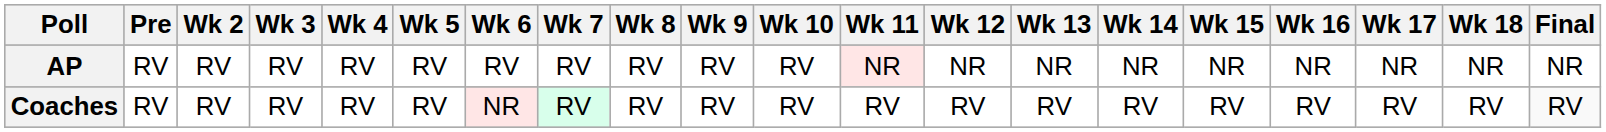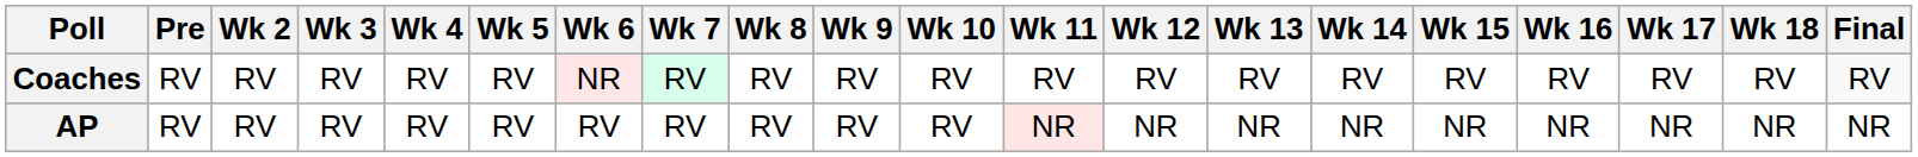rows swapped: AP <-> Coaches
